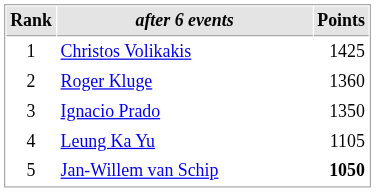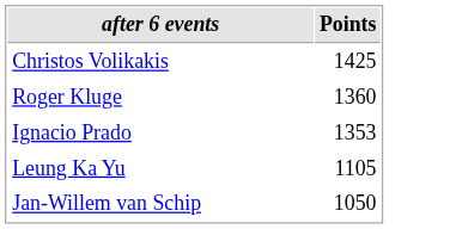- column: Rank | 1 | 2 | 3 | 4 | 5
Ignacio Prado | Points: 1350 -> 1353
Jan-Willem van Schip | Points: bold -> normal
